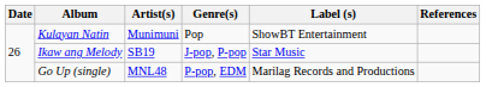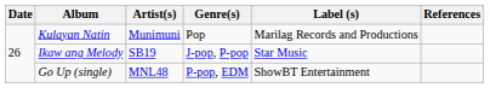Kulayan Natin | Label (s): ShowBT Entertainment -> Marilag Records and Productions
Go Up (single) | Label (s): Marilag Records and Productions -> ShowBT Entertainment
